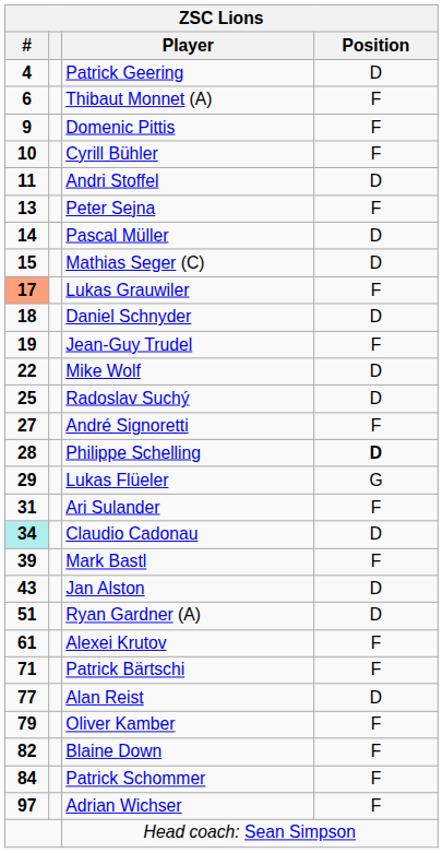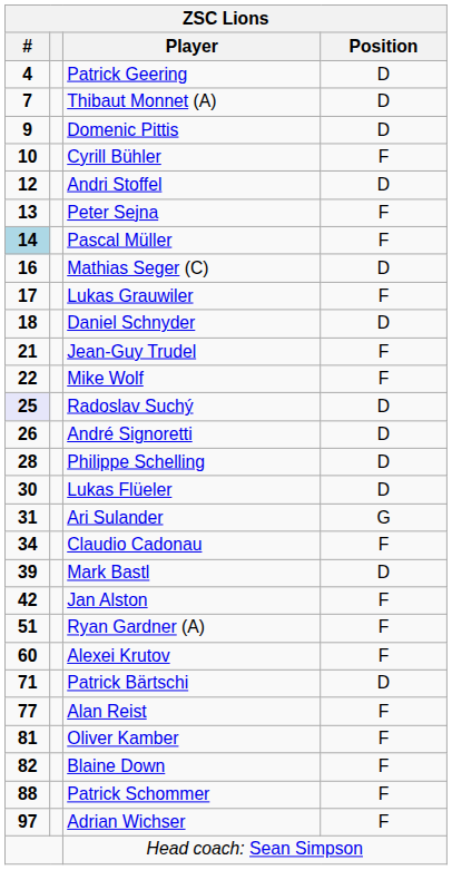Thibaut Monnet (A) | ZSC Lions / #: 6 -> 7
Thibaut Monnet (A) | ZSC Lions / Position: F -> D
Domenic Pittis | ZSC Lions / Position: F -> D
Andri Stoffel | ZSC Lions / #: 11 -> 12
Pascal Müller | ZSC Lions / #: no background -> lightblue background
Pascal Müller | ZSC Lions / Position: D -> F
Mathias Seger (C) | ZSC Lions / #: 15 -> 16
Lukas Grauwiler | ZSC Lions / #: lightsalmon background -> no background
Jean-Guy Trudel | ZSC Lions / #: 19 -> 21
Mike Wolf | ZSC Lions / Position: D -> F
Radoslav Suchý | ZSC Lions / #: no background -> lavender background
André Signoretti | ZSC Lions / #: 27 -> 26
André Signoretti | ZSC Lions / Position: F -> D
Philippe Schelling | ZSC Lions / Position: bold -> normal
Lukas Flüeler | ZSC Lions / #: 29 -> 30
Lukas Flüeler | ZSC Lions / Position: G -> D
Ari Sulander | ZSC Lions / Position: F -> G
Claudio Cadonau | ZSC Lions / #: paleturquoise background -> no background
Claudio Cadonau | ZSC Lions / Position: D -> F
Mark Bastl | ZSC Lions / Position: F -> D
Jan Alston | ZSC Lions / #: 43 -> 42
Jan Alston | ZSC Lions / Position: D -> F
Ryan Gardner (A) | ZSC Lions / Position: D -> F
Alexei Krutov | ZSC Lions / #: 61 -> 60
Patrick Bärtschi | ZSC Lions / Position: F -> D
Alan Reist | ZSC Lions / Position: D -> F
Oliver Kamber | ZSC Lions / #: 79 -> 81
Patrick Schommer | ZSC Lions / #: 84 -> 88
